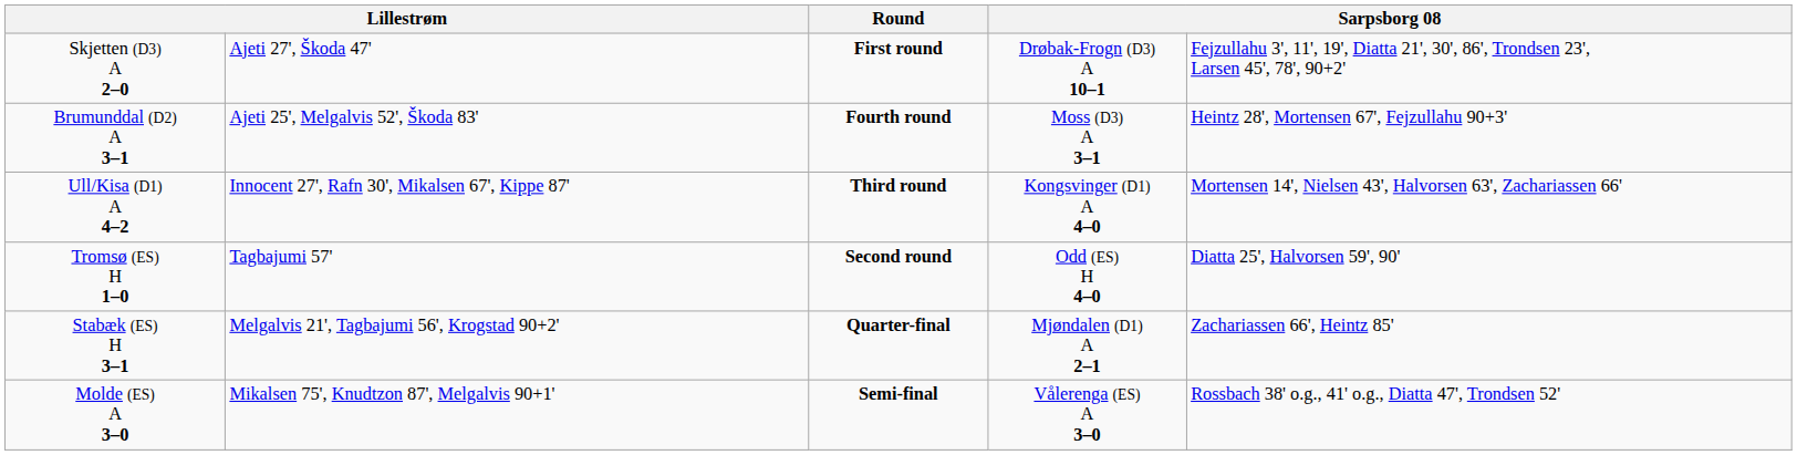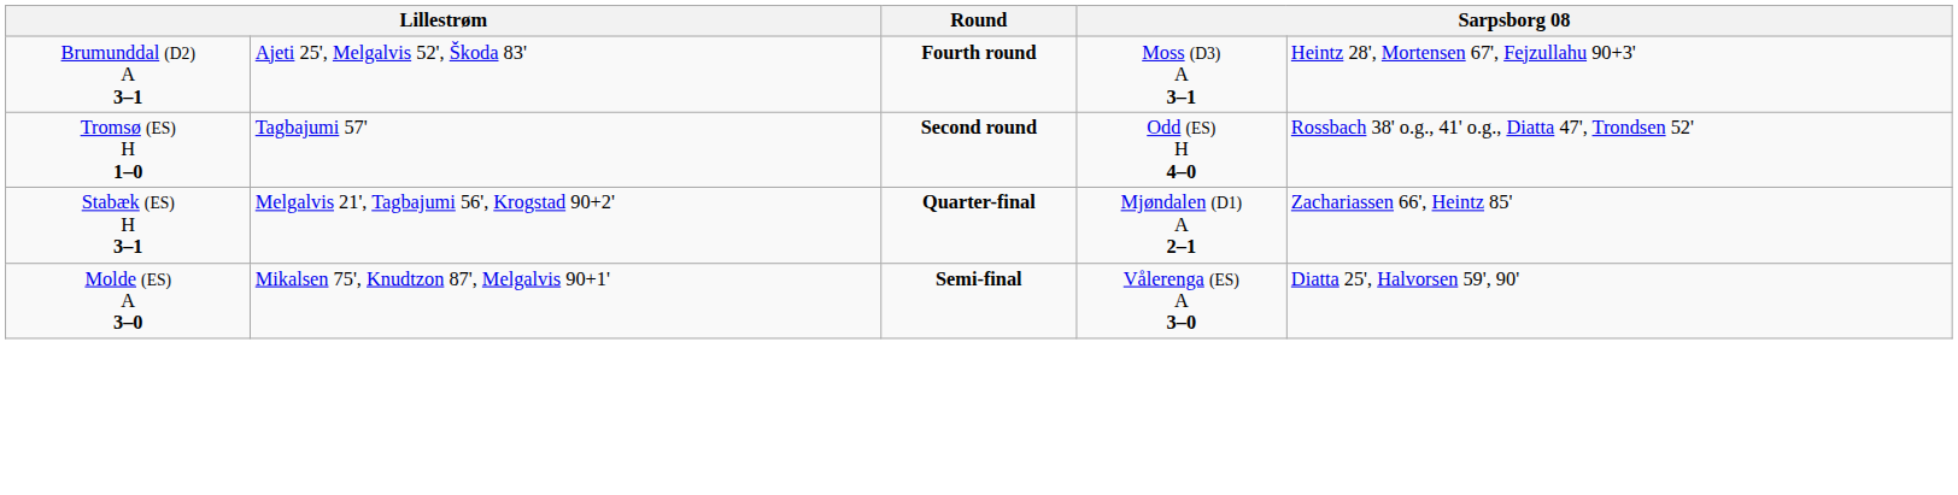- row: Skjetten (D3) A 2–0 | Ajeti 27', Škoda 47' | First round | Drøbak-Frogn (D3) A 10–1 | Fejzullahu 3', 11', 19', Diatta 21', 30', 86', Trondsen 23', Larsen 45', 78', 90+2'
- row: Ull/Kisa (D1) A 4–2 | Innocent 27', Rafn 30', Mikalsen 67', Kippe 87' | Third round | Kongsvinger (D1) A 4–0 | Mortensen 14', Nielsen 43', Halvorsen 63', Zachariassen 66'
Tromsø (ES) H 1–0 | column 5: Diatta 25', Halvorsen 59', 90' -> Rossbach 38' o.g., 41' o.g., Diatta 47', Trondsen 52'
Molde (ES) A 3–0 | column 5: Rossbach 38' o.g., 41' o.g., Diatta 47', Trondsen 52' -> Diatta 25', Halvorsen 59', 90'
